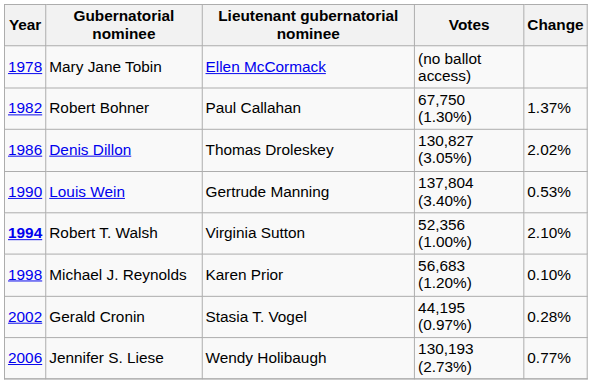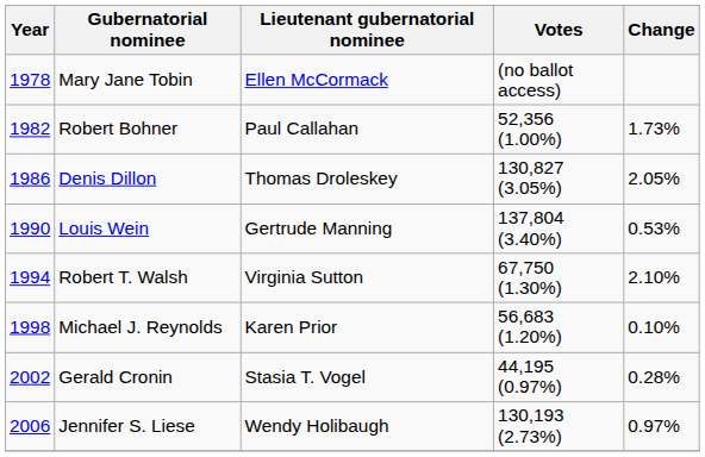Robert Bohner | Votes: 67,750 (1.30%) -> 52,356 (1.00%)
Robert Bohner | Change: 1.37% -> 1.73%
Denis Dillon | Change: 2.02% -> 2.05%
Robert T. Walsh | Year: bold -> normal
Robert T. Walsh | Votes: 52,356 (1.00%) -> 67,750 (1.30%)
Jennifer S. Liese | Change: 0.77% -> 0.97%
